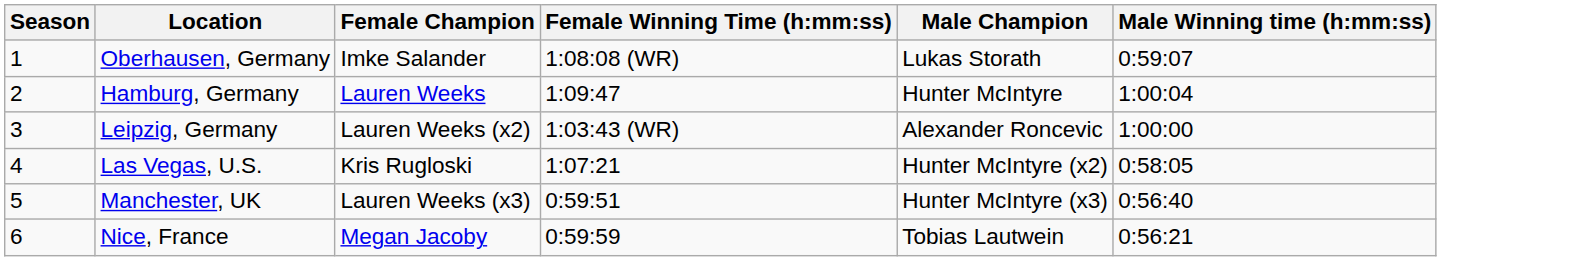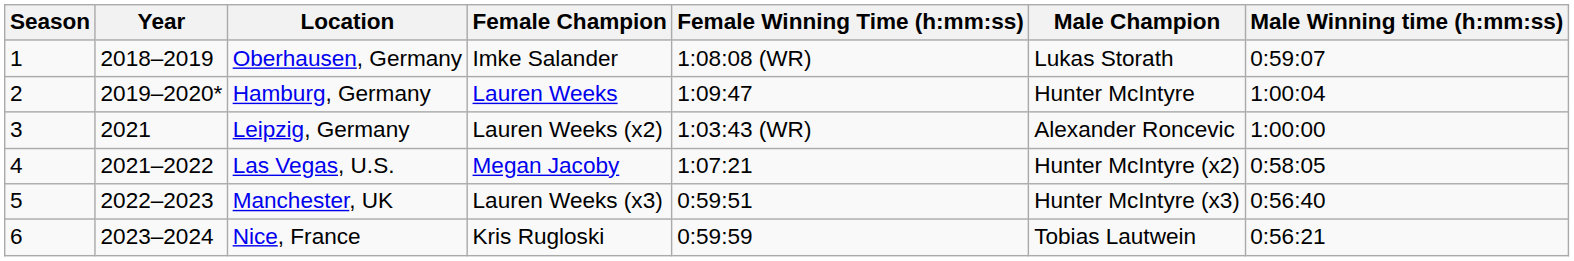+ column: Year | 2018–2019 | 2019–2020* | 2021 | 2021–2022 | 2022–2023 | 2023–2024
Las Vegas, U.S. | Female Champion: Kris Rugloski -> Megan Jacoby
Nice, France | Female Champion: Megan Jacoby -> Kris Rugloski
